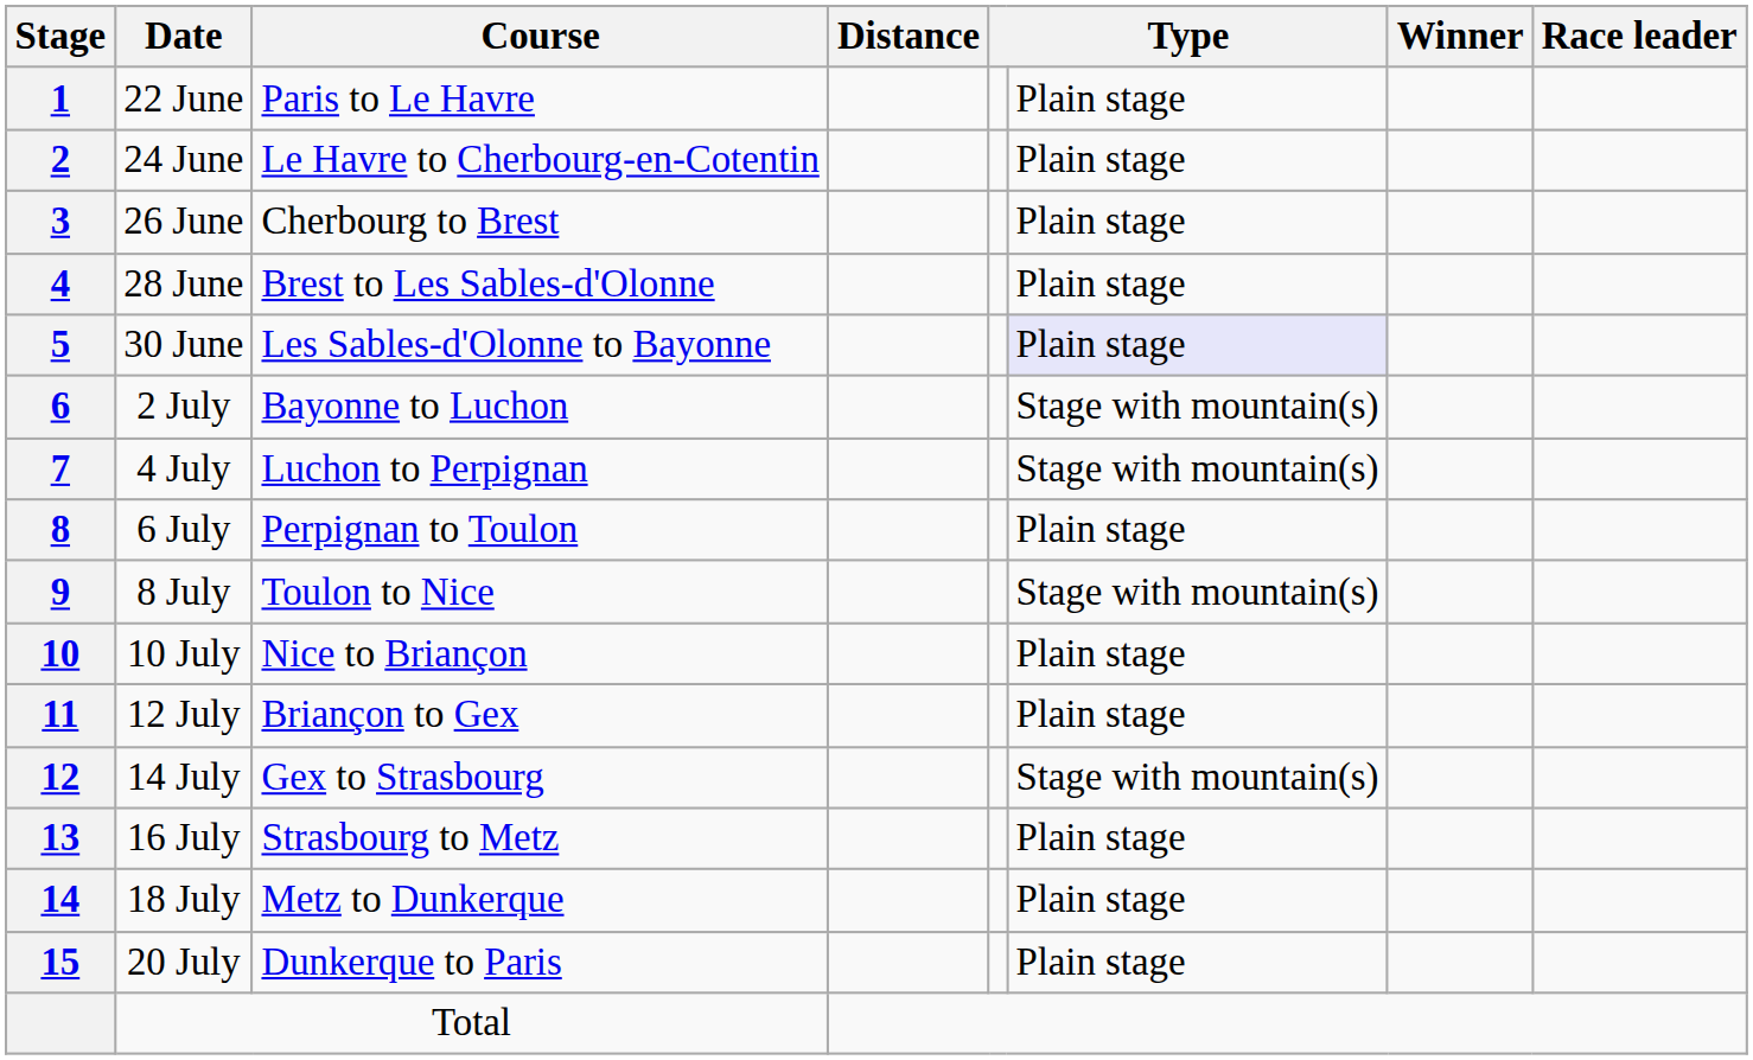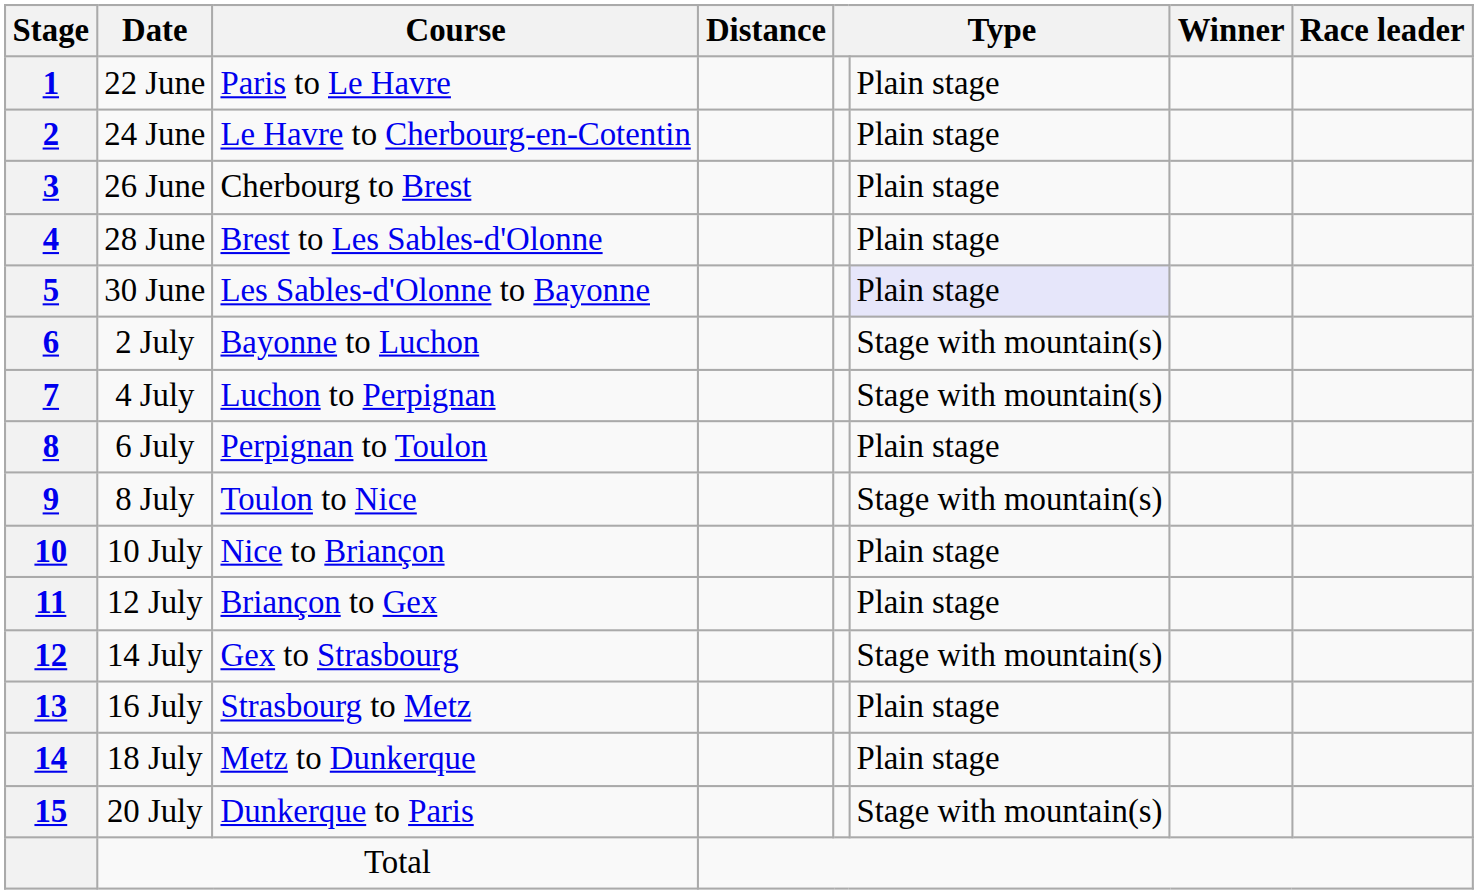20 July | column 6: Plain stage -> Stage with mountain(s)
